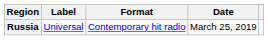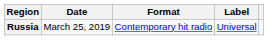columns swapped: Date <-> Label
